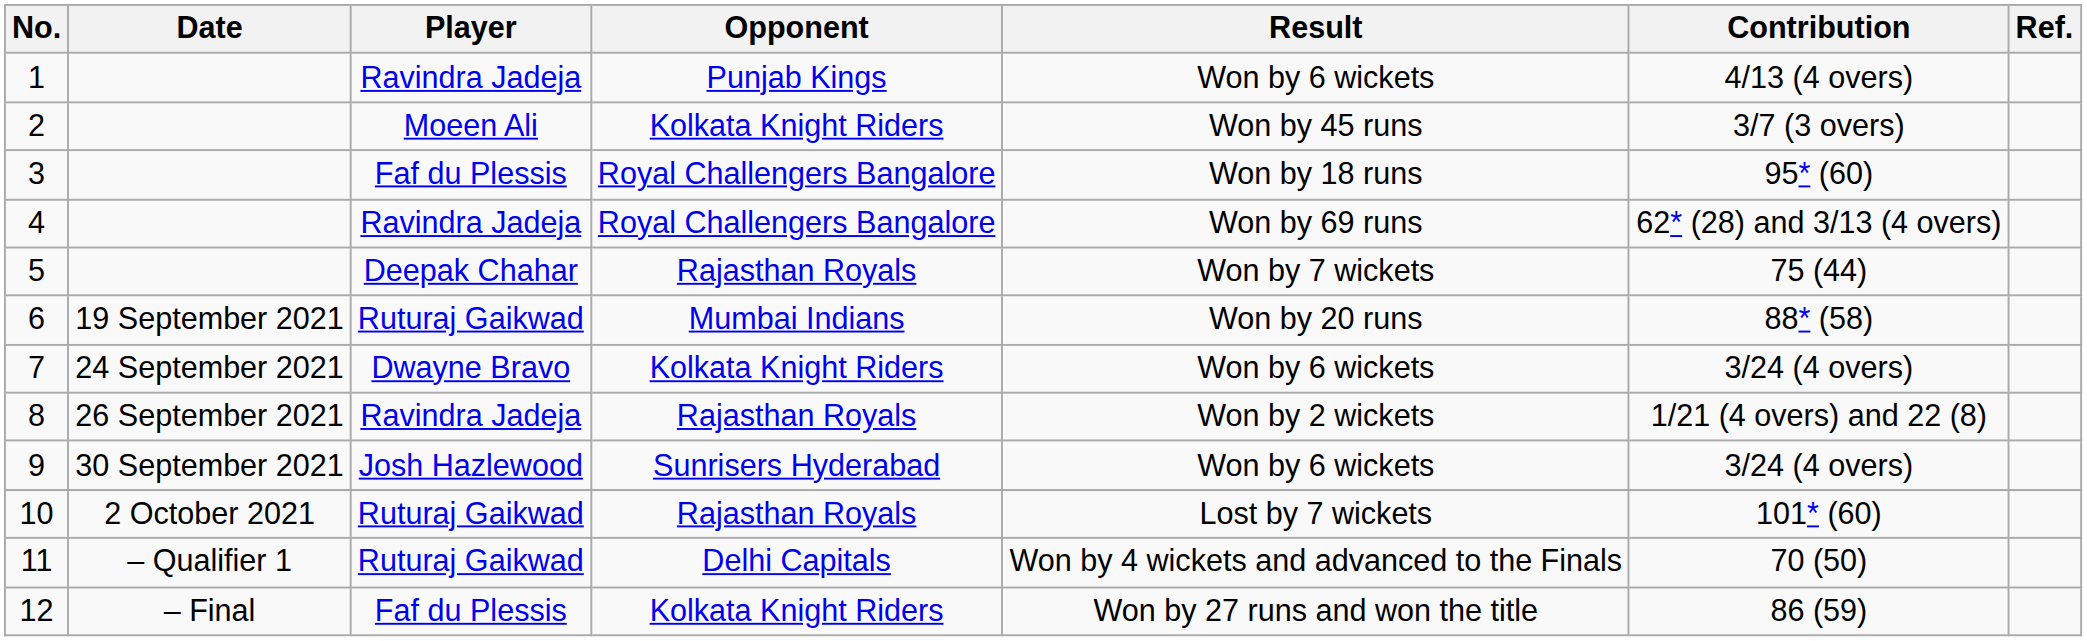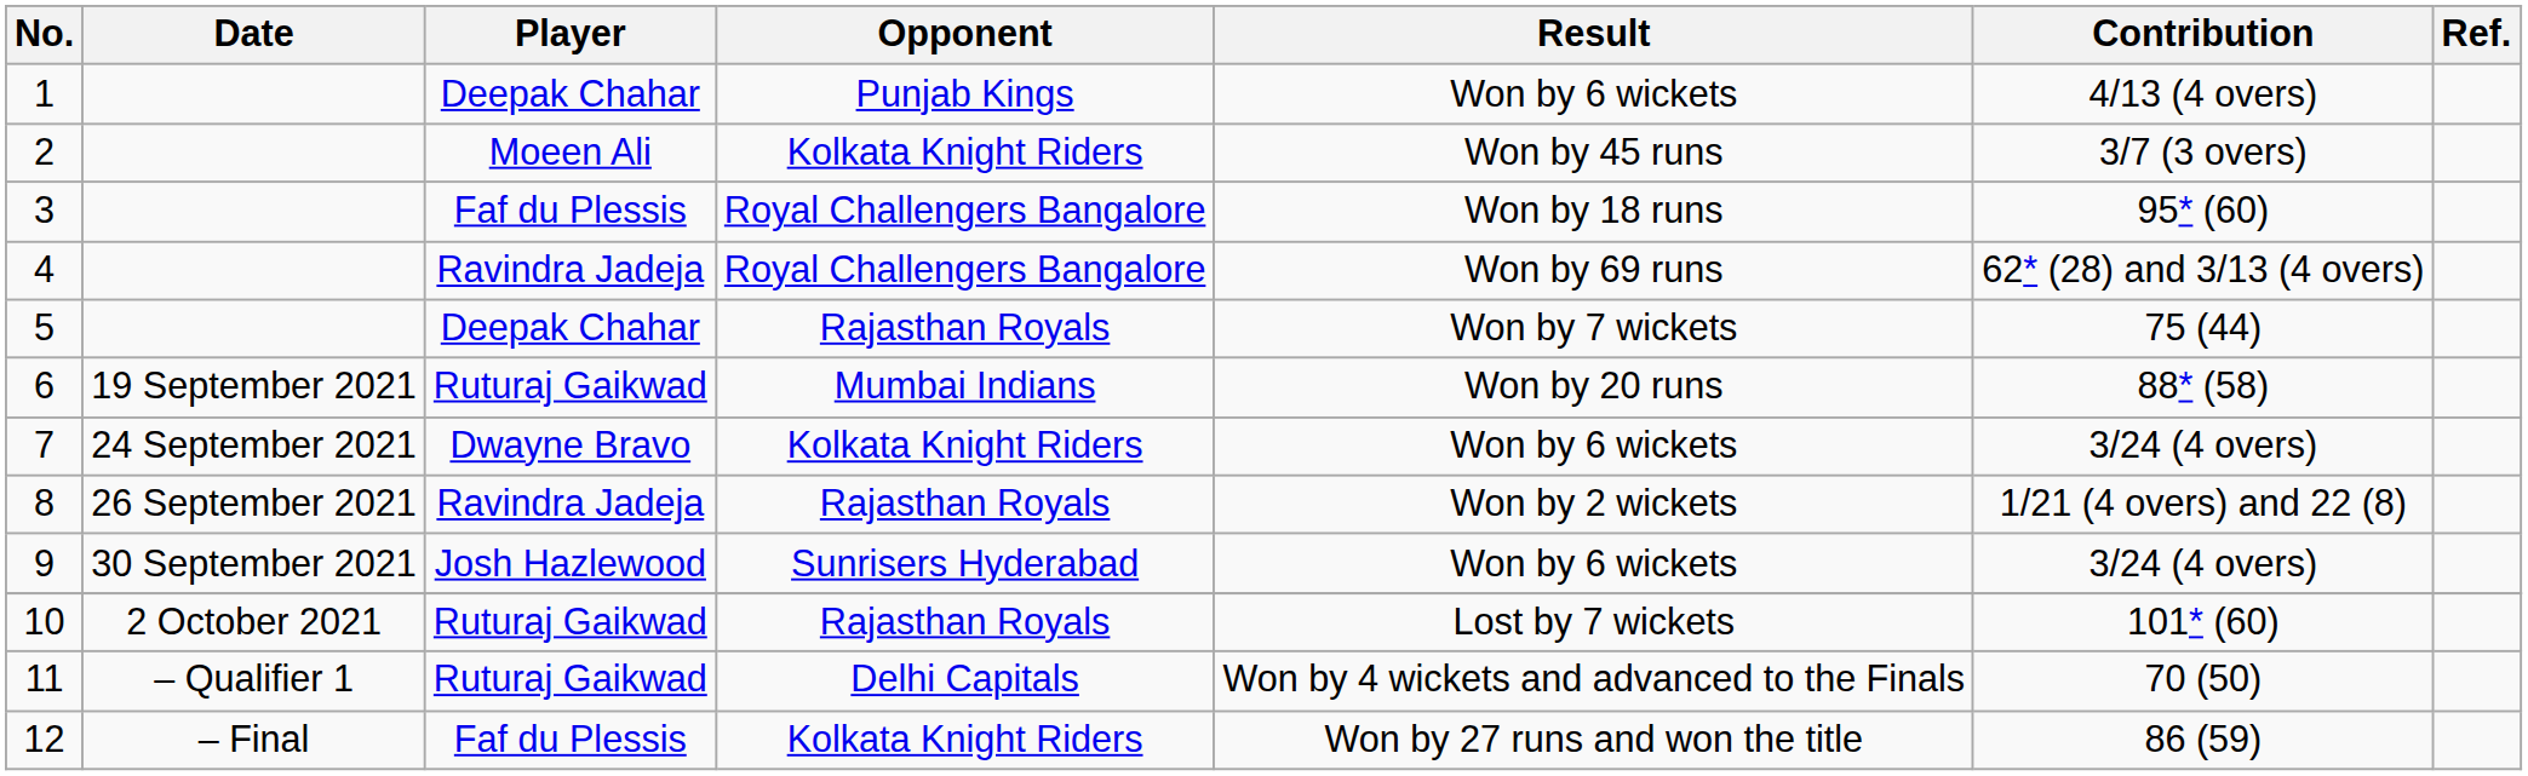1 | Player: Ravindra Jadeja -> Deepak Chahar
